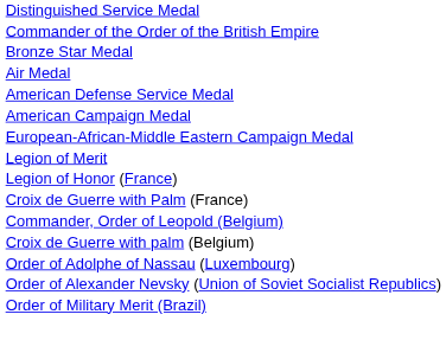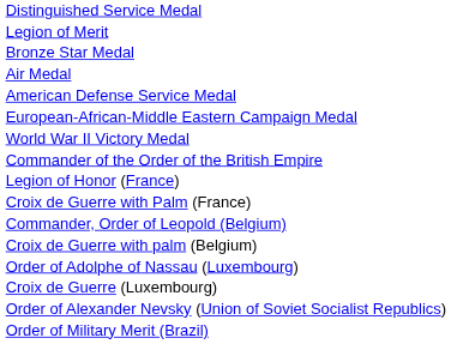rows swapped: Legion of Merit <-> Commander of the Order of the British Empire
- row: American Campaign Medal
+ row: World War II Victory Medal
+ row: Croix de Guerre (Luxembourg)
